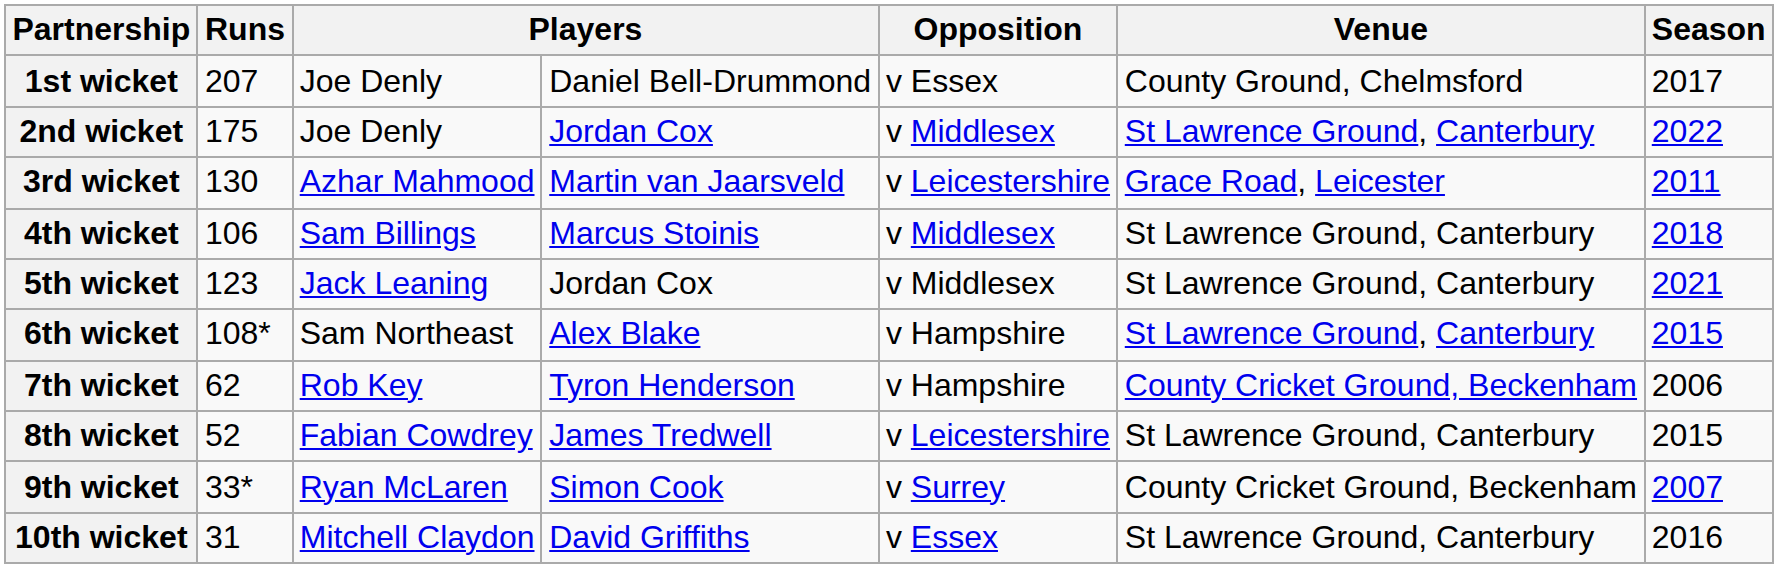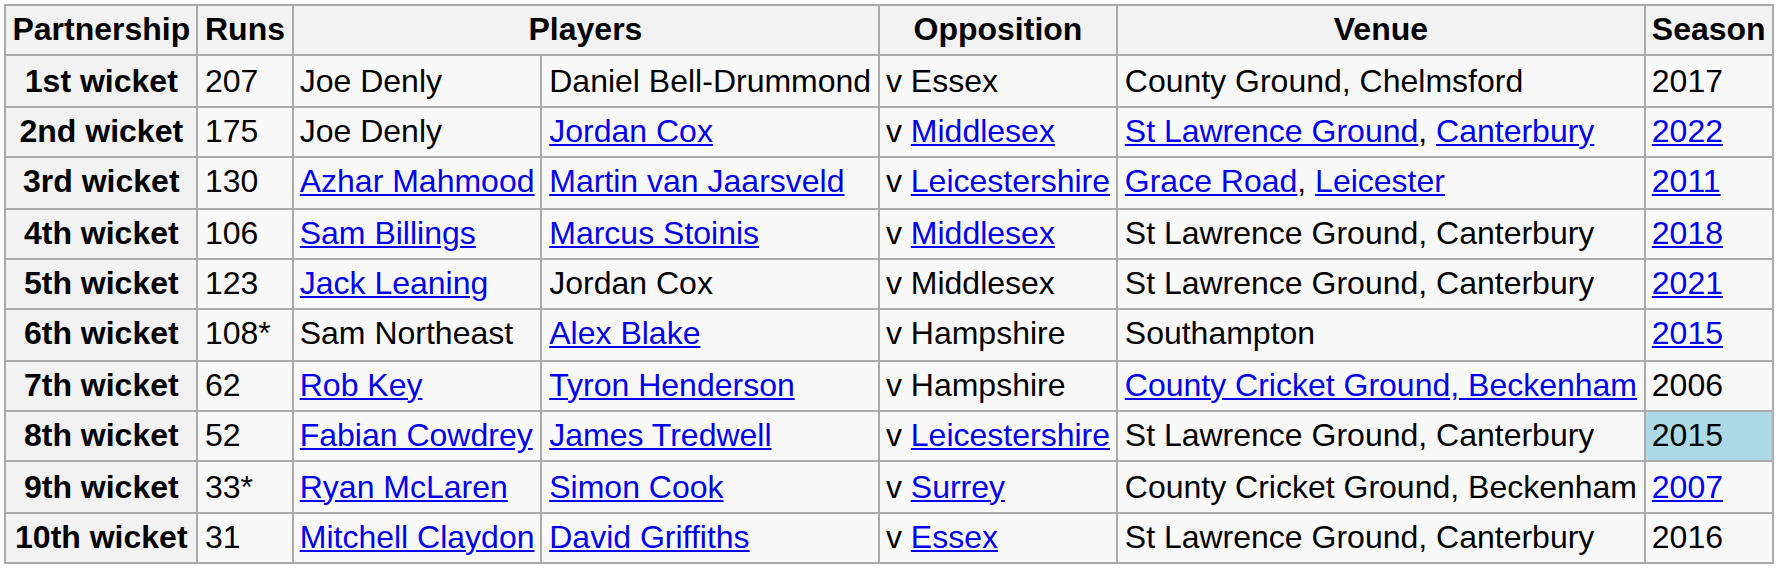6th wicket | Venue: St Lawrence Ground, Canterbury -> Southampton
8th wicket | Season: no background -> lightblue background
